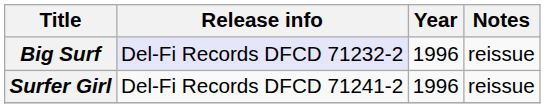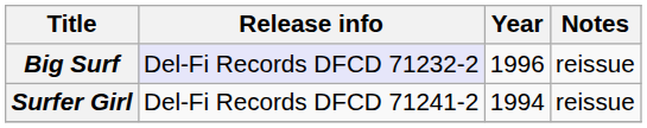Surfer Girl | Year: 1996 -> 1994
